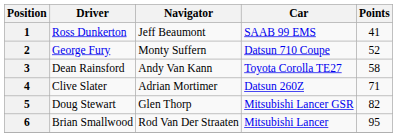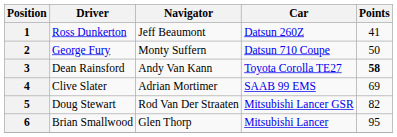1 | Car: SAAB 99 EMS -> Datsun 260Z
2 | Points: 52 -> 50
3 | Points: normal -> bold
4 | Car: Datsun 260Z -> SAAB 99 EMS
4 | Points: 71 -> 69
5 | Navigator: Glen Thorp -> Rod Van Der Straaten
6 | Navigator: Rod Van Der Straaten -> Glen Thorp
